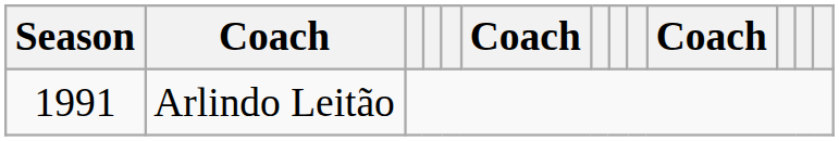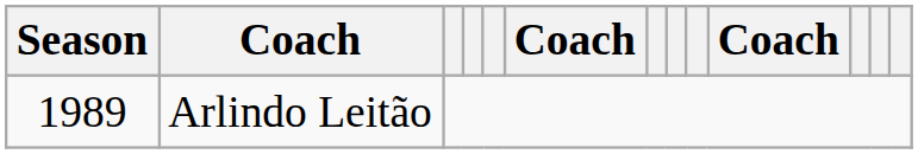Arlindo Leitão | Season: 1991 -> 1989
